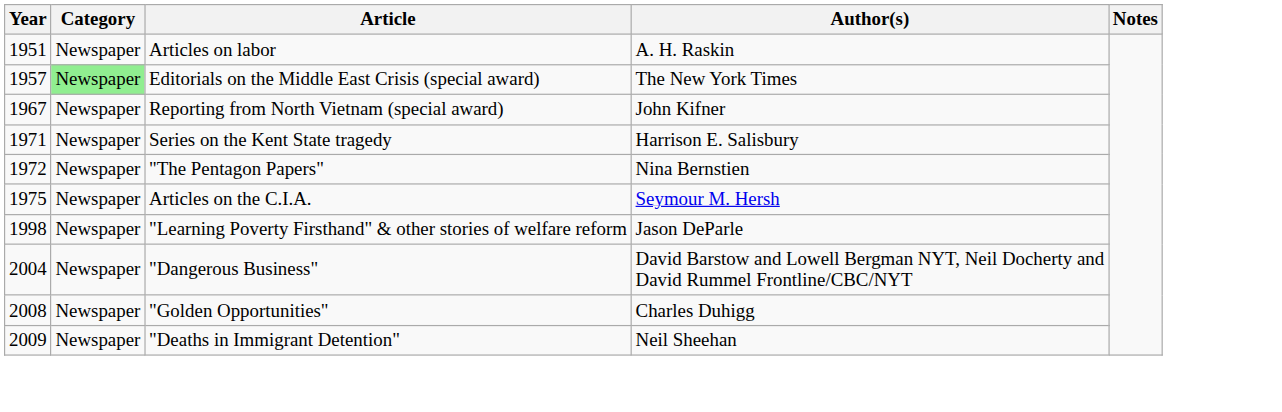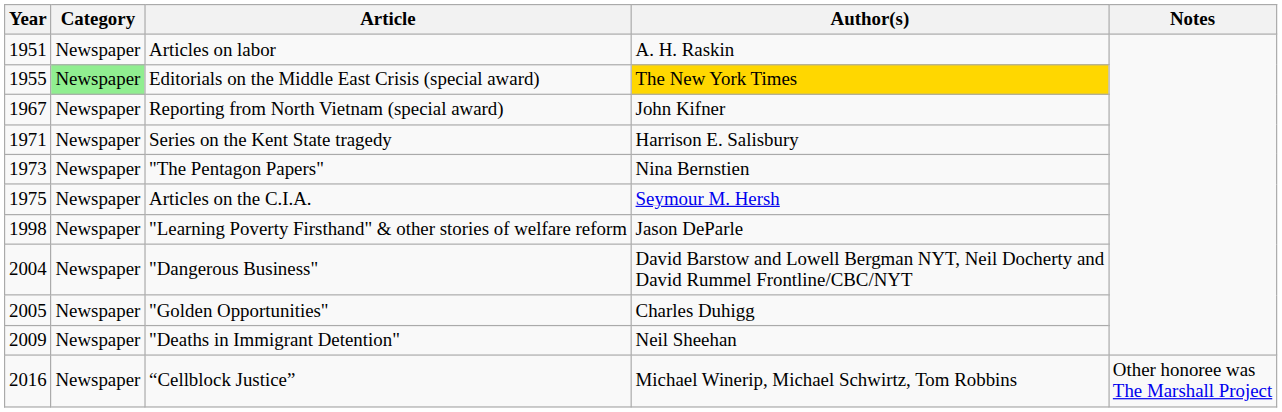Editorials on the Middle East Crisis (special award) | Year: 1957 -> 1955
Editorials on the Middle East Crisis (special award) | Author(s): no background -> gold background
"The Pentagon Papers" | Year: 1972 -> 1973
"Golden Opportunities" | Year: 2008 -> 2005
+ row: 2016 | Newspaper | “Cellblock Justice” | Michael Winerip, Michael Schwirtz, Tom Robbins | Other honoree was The Marshall Project
